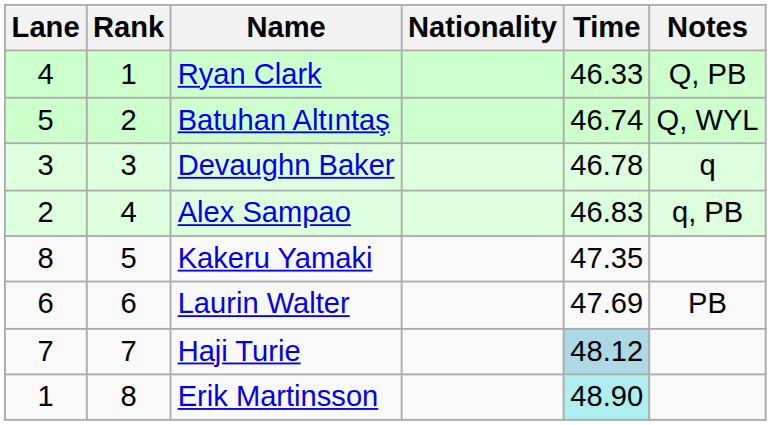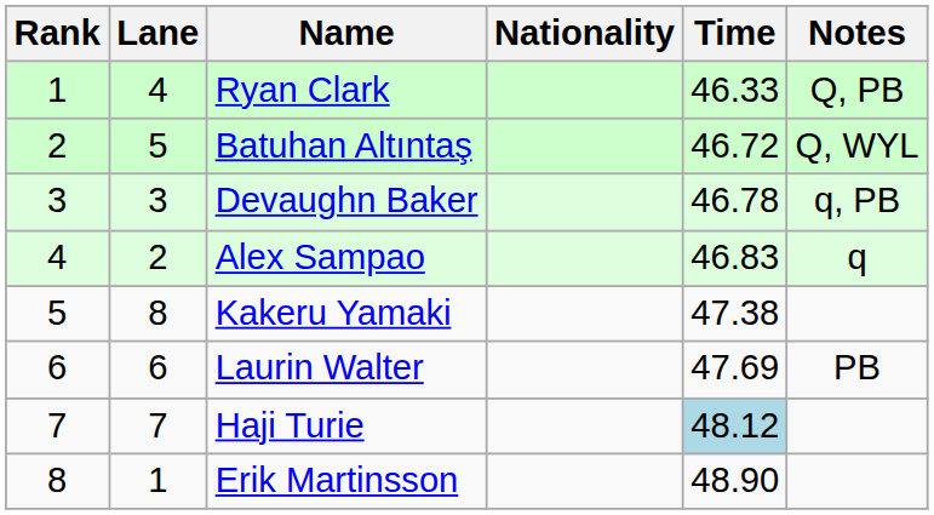columns swapped: Rank <-> Lane
Batuhan Altıntaş | Time: 46.74 -> 46.72
Devaughn Baker | Notes: q -> q, PB
Alex Sampao | Notes: q, PB -> q
Kakeru Yamaki | Time: 47.35 -> 47.38
Erik Martinsson | Time: paleturquoise background -> no background
